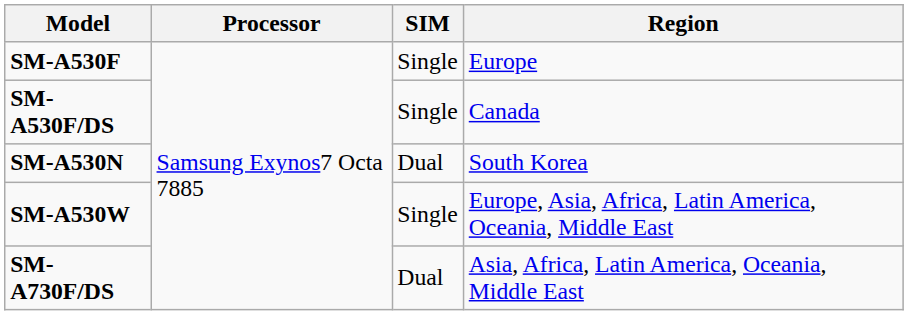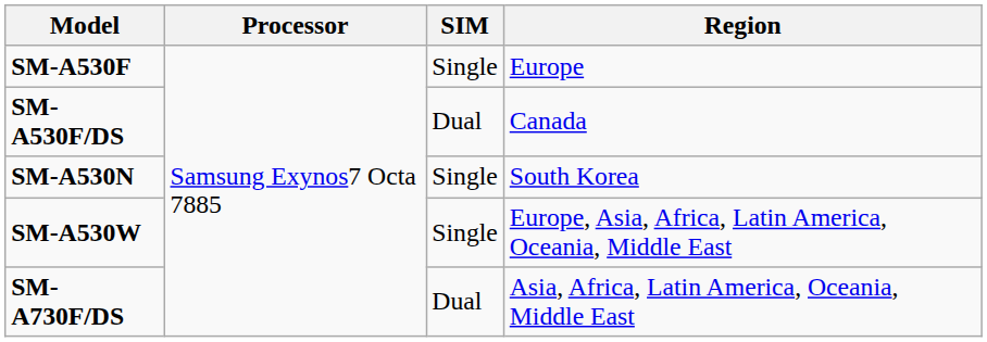SM-A530F/DS | SIM: Single -> Dual
SM-A530N | SIM: Dual -> Single
